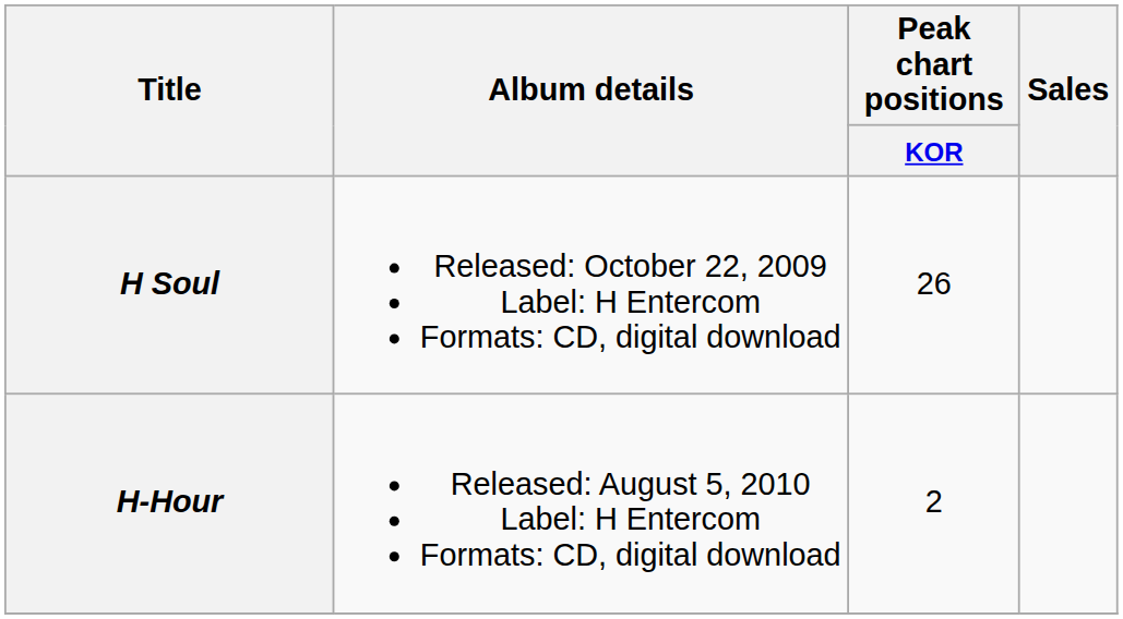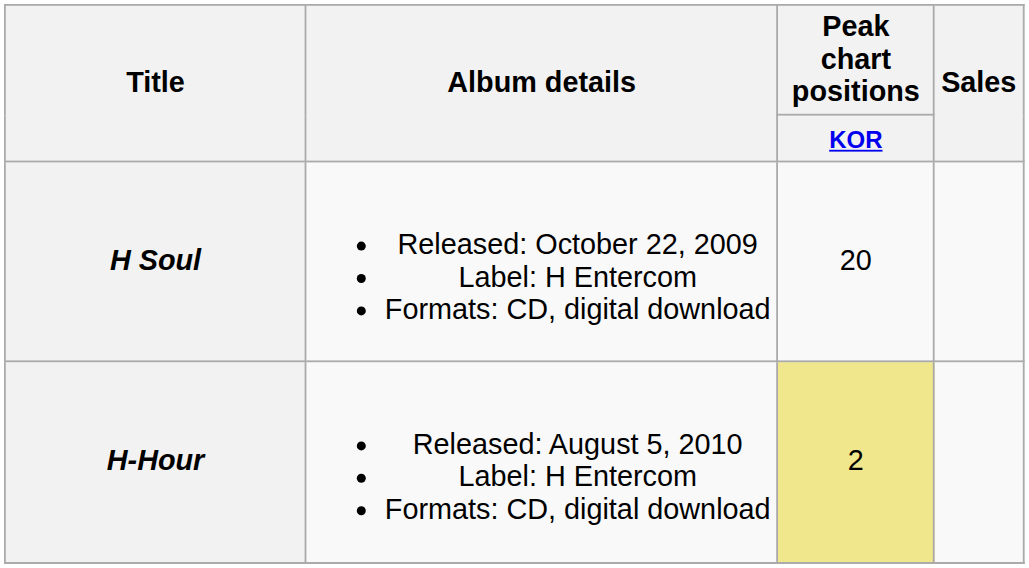H Soul | Peak chart positions / KOR: 26 -> 20
H-Hour | Peak chart positions / KOR: no background -> khaki background
